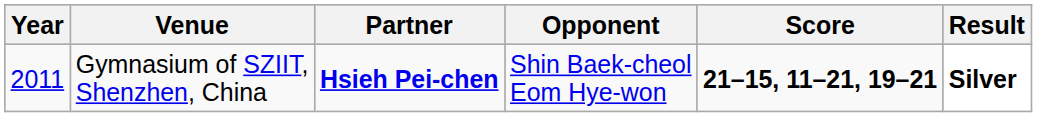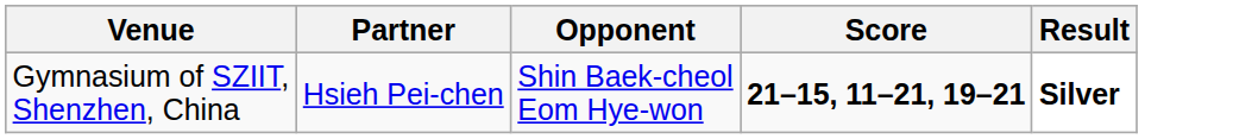- column: Year | 2011
Gymnasium of SZIIT, Shenzhen, China | Partner: bold -> normal
